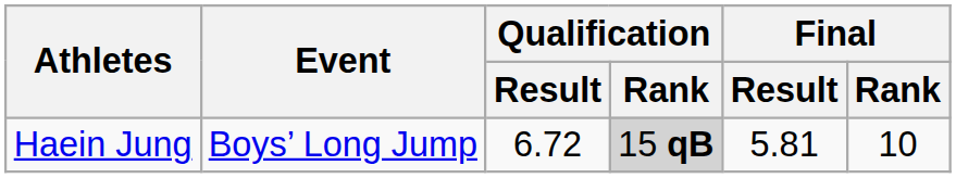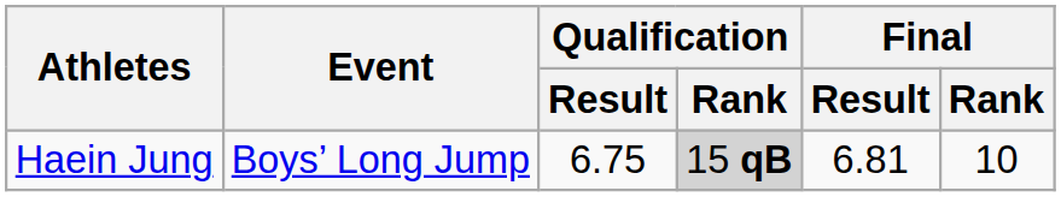Haein Jung | Qualification / Result: 6.72 -> 6.75
Haein Jung | Final / Result: 5.81 -> 6.81
